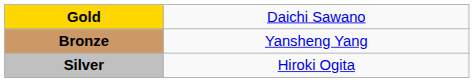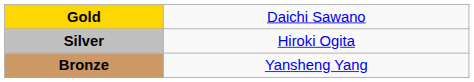rows swapped: Silver <-> Bronze
